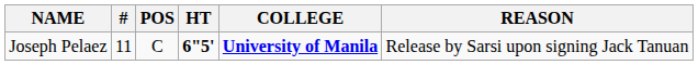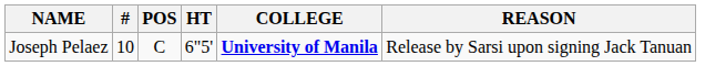Joseph Pelaez | #: 11 -> 10
Joseph Pelaez | HT: bold -> normal
